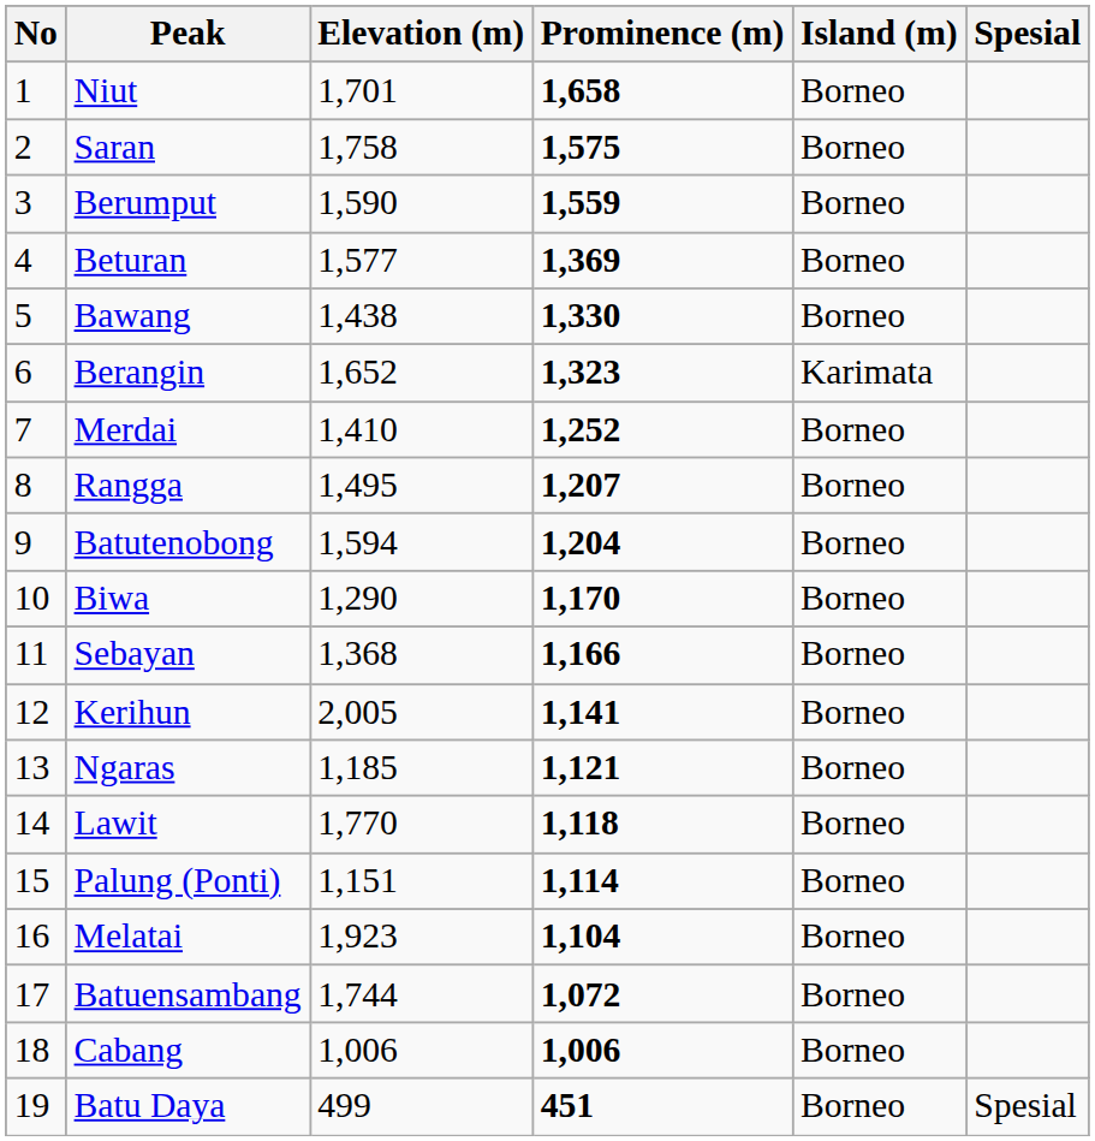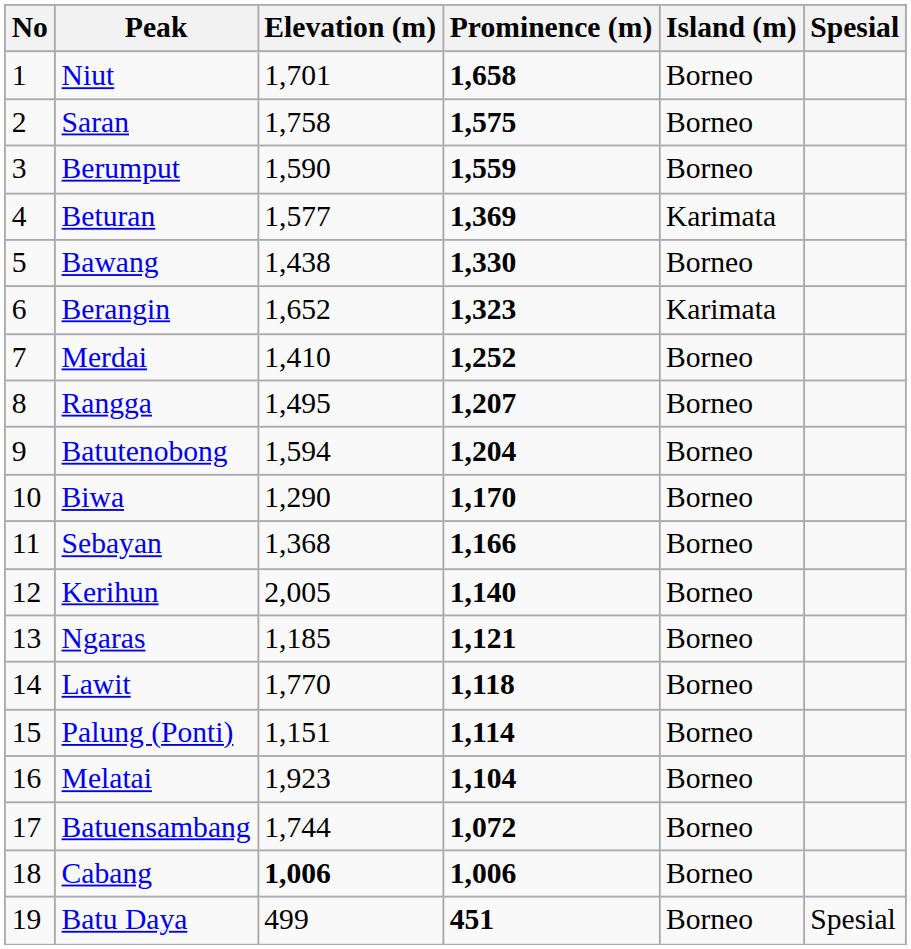Beturan | Island (m): Borneo -> Karimata
Kerihun | Prominence (m): 1,141 -> 1,140
Cabang | Elevation (m): normal -> bold
